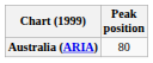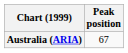Australia (ARIA) | Peak position: 80 -> 67
